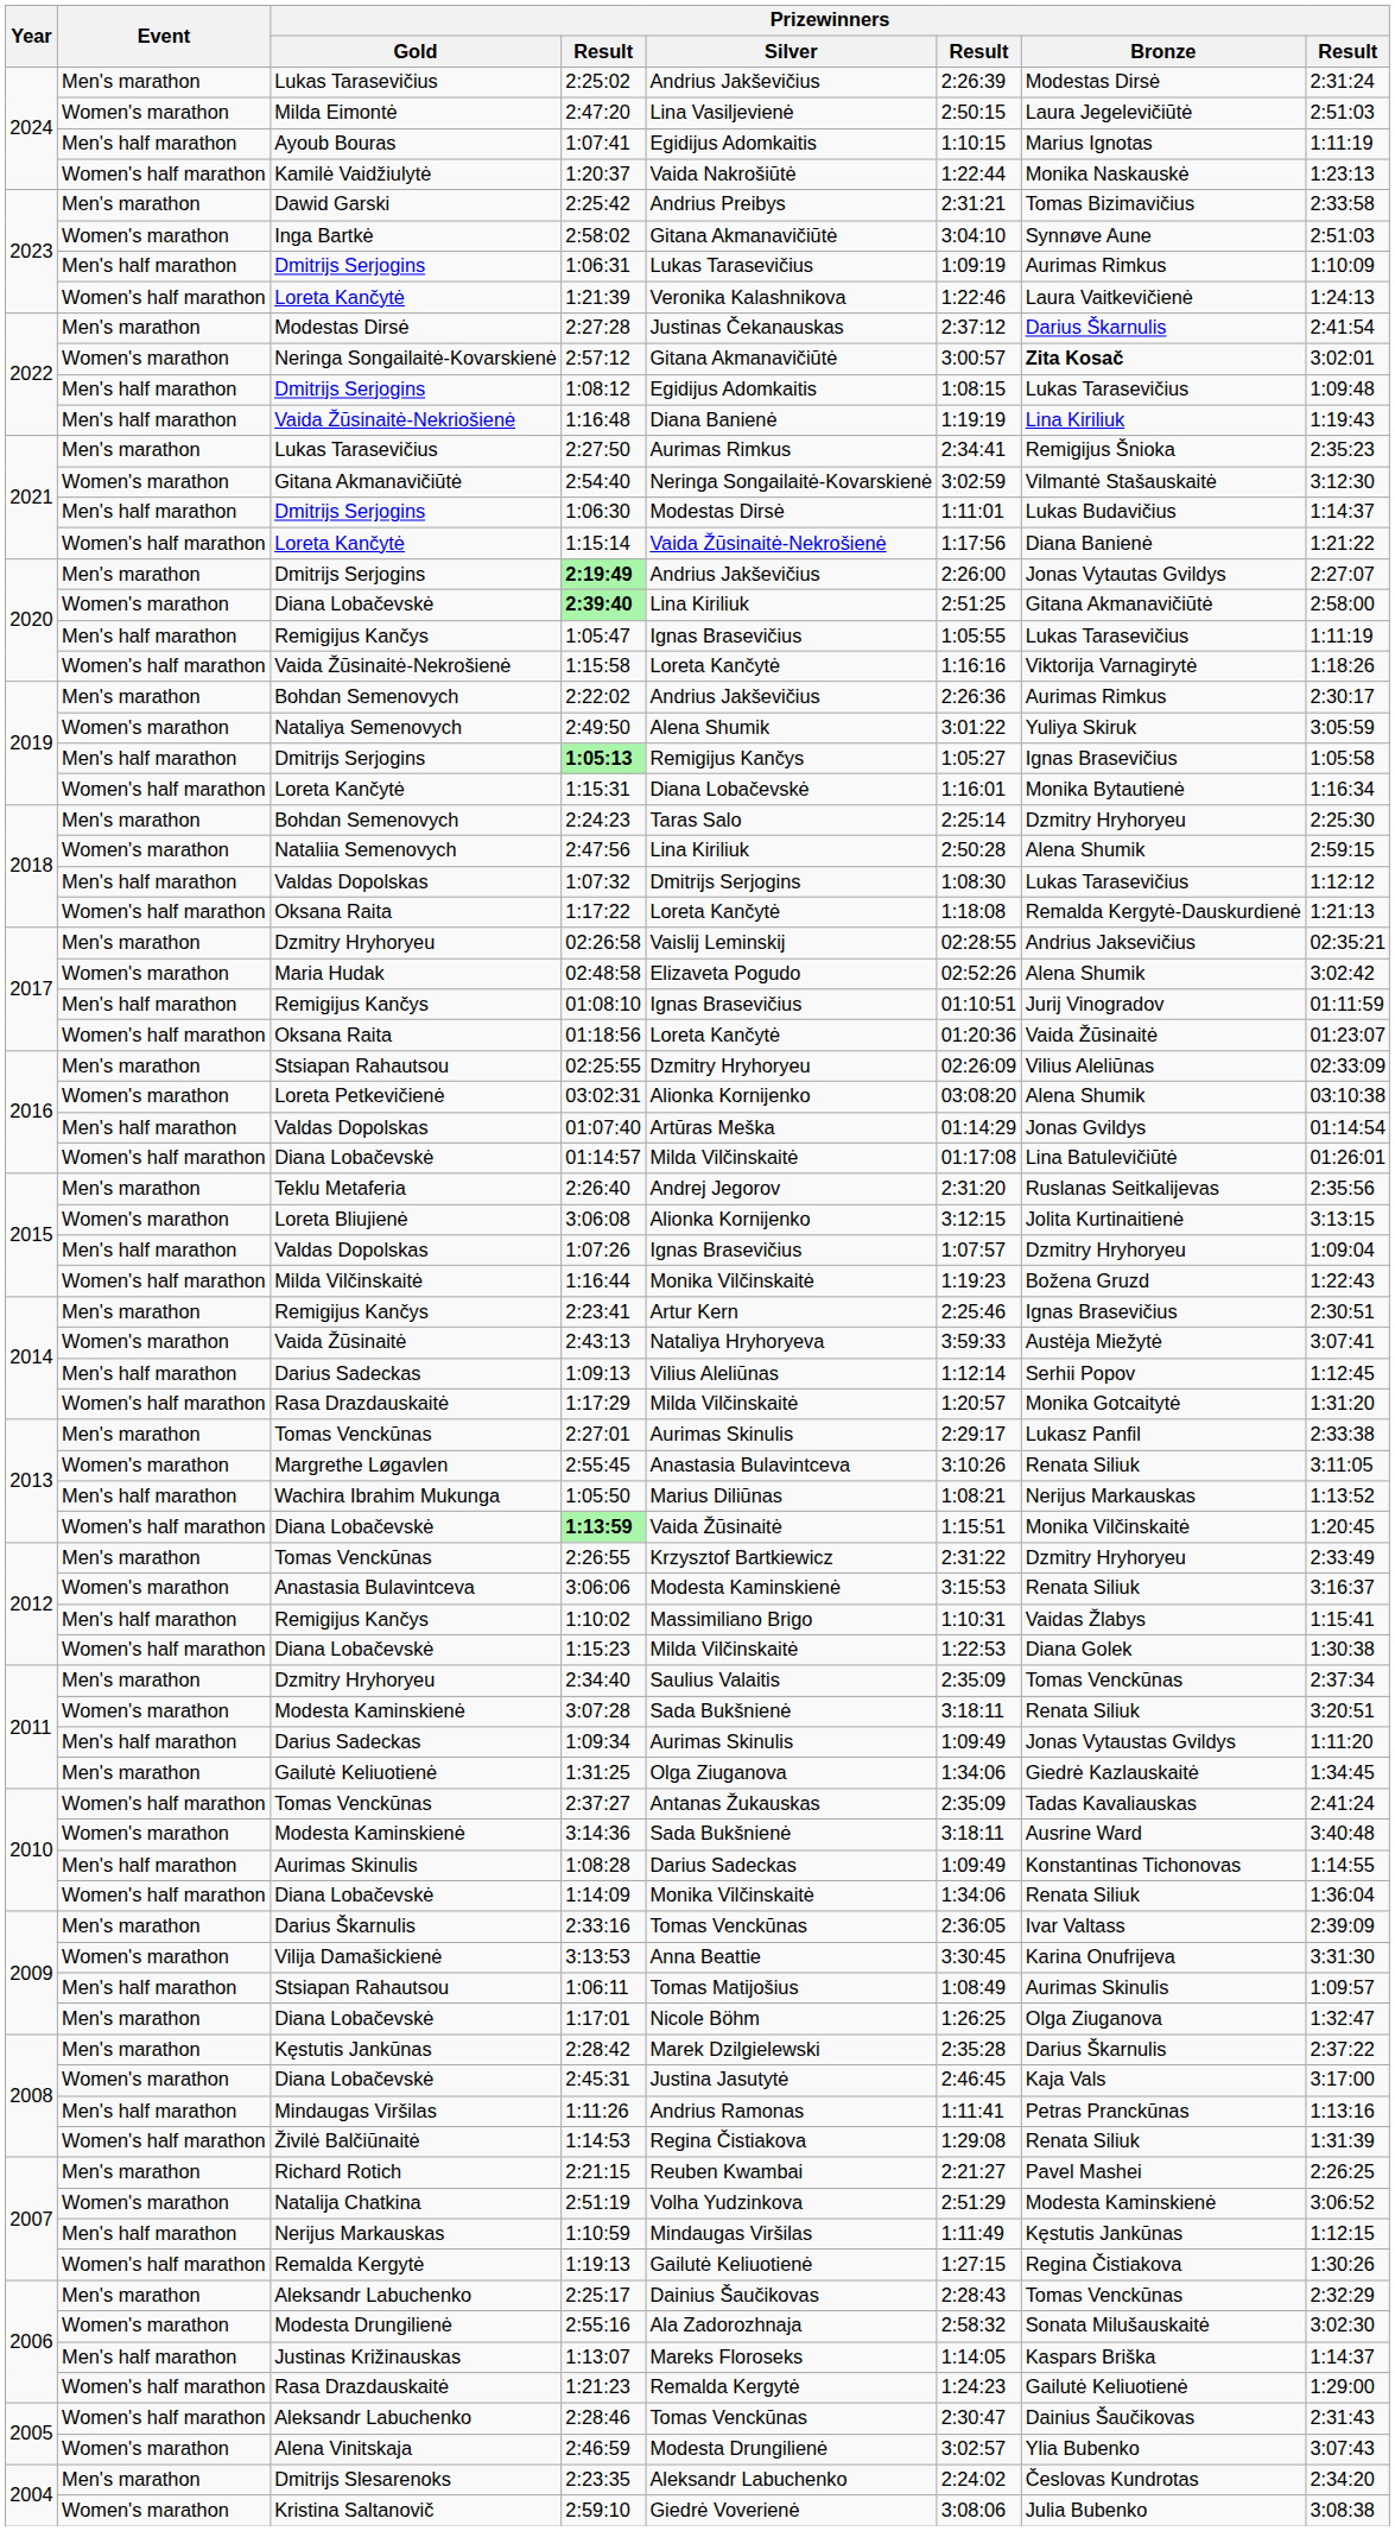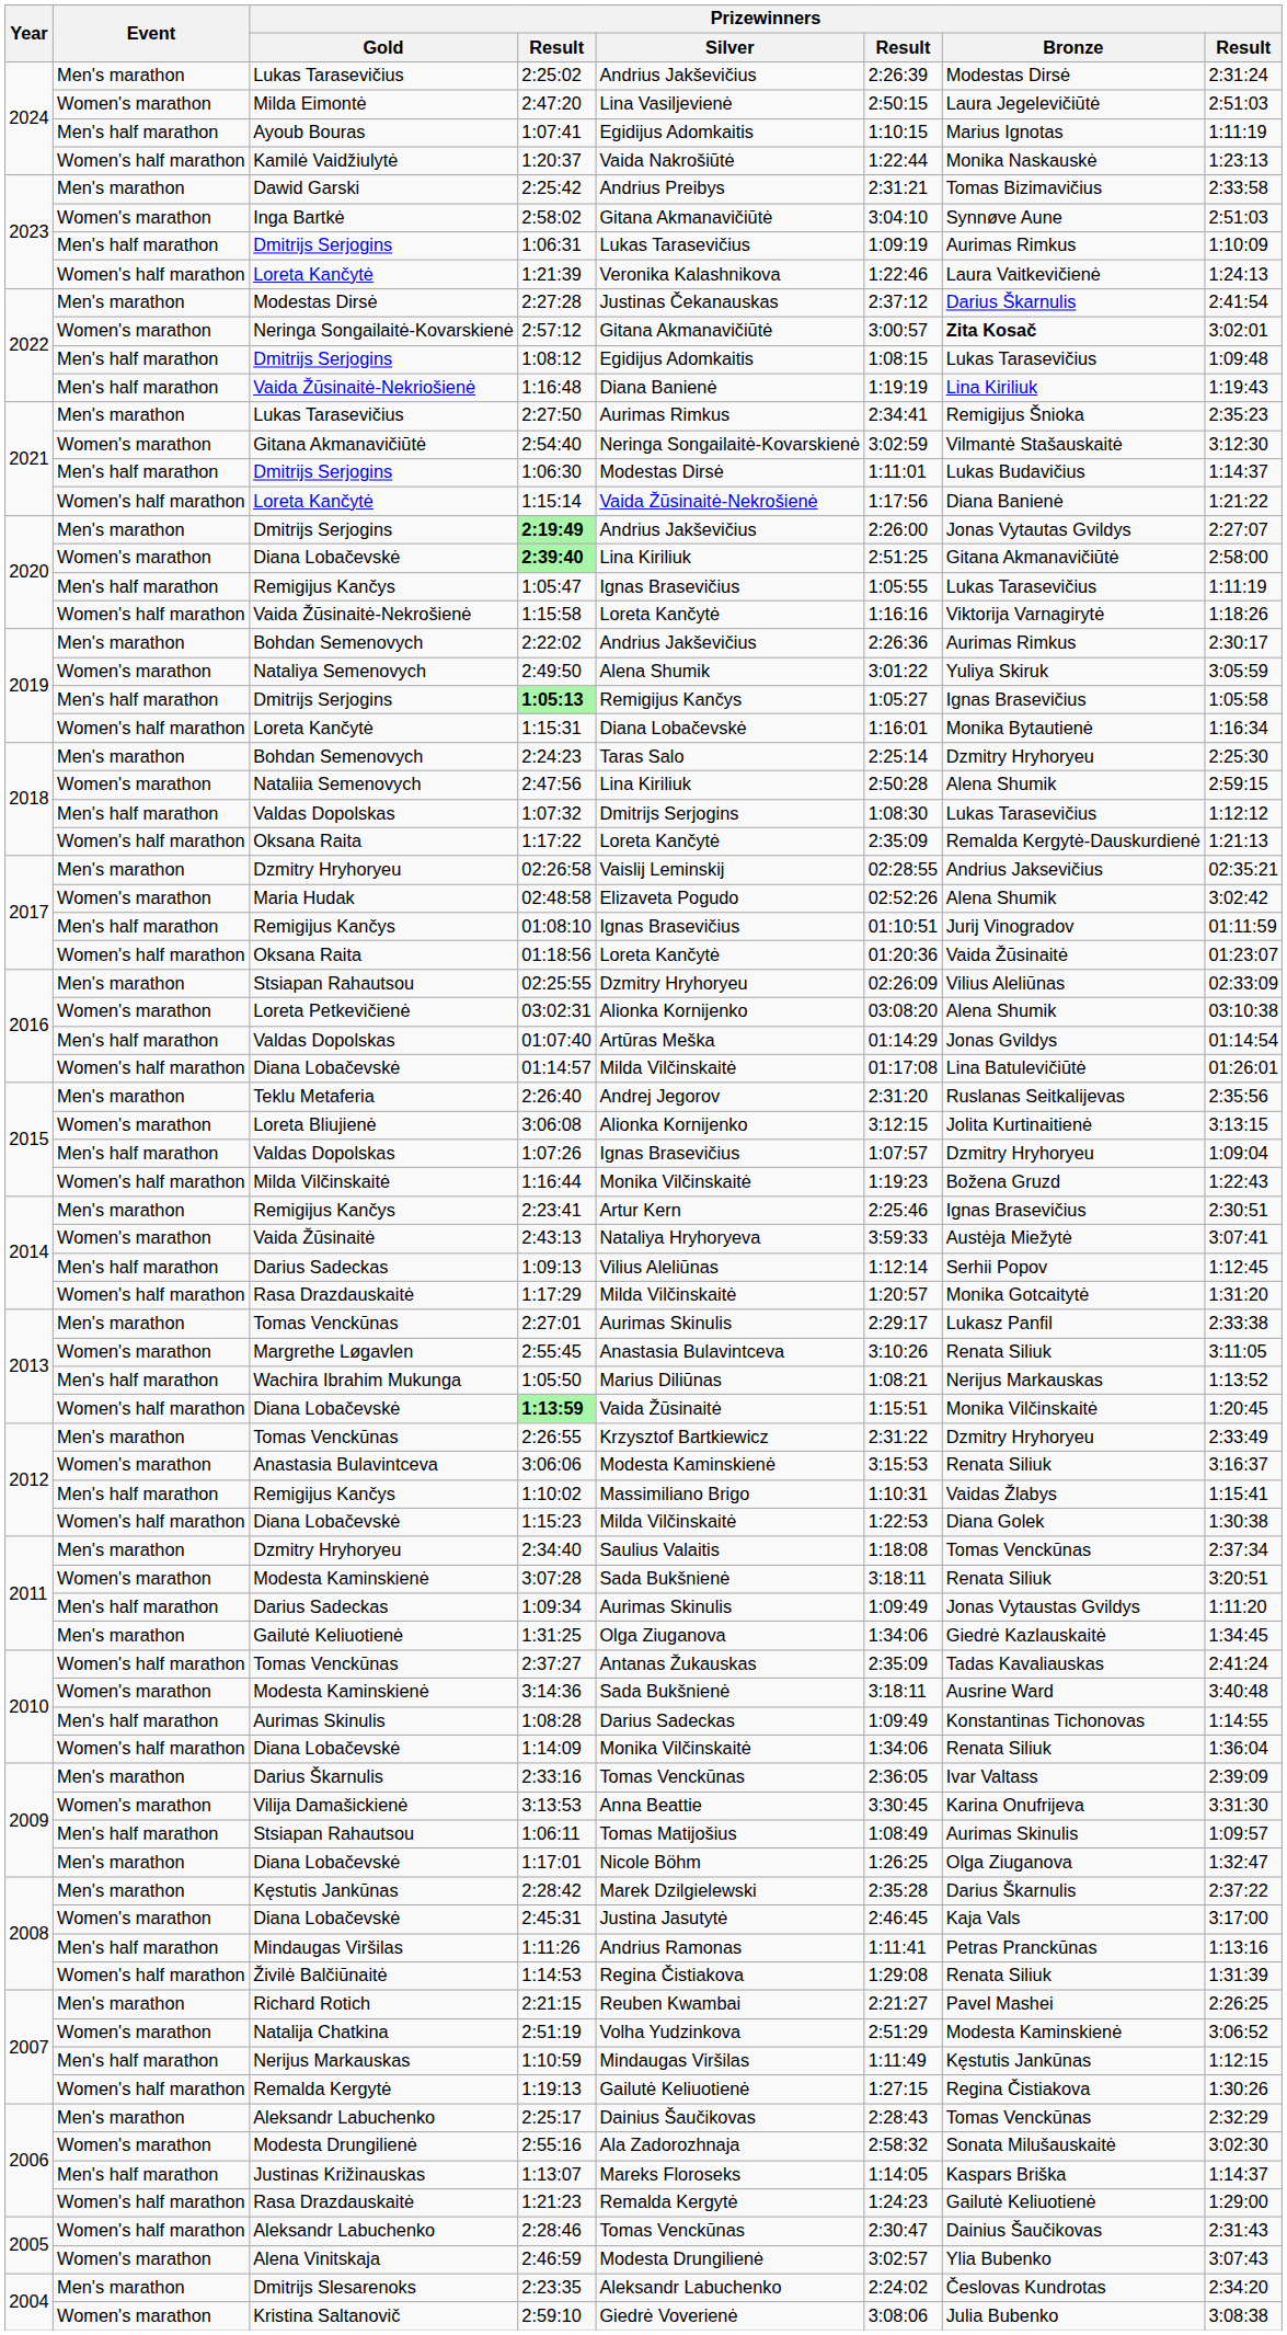1:17:22 | column 6: 1:18:08 -> 2:35:09
2:34:40 | column 6: 2:35:09 -> 1:18:08
